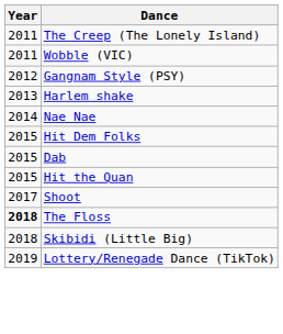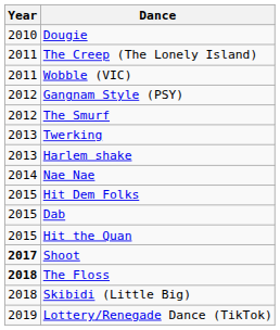+ row: 2010 | Dougie
+ row: 2012 | The Smurf
+ row: 2013 | Twerking
Shoot | Year: normal -> bold
